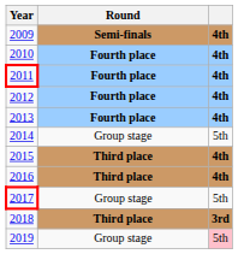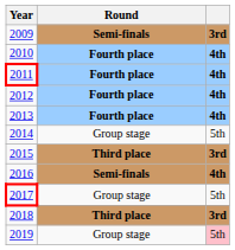2009 | column 3: 4th -> 3rd
2015 | column 3: 4th -> 3rd
2016 | Round: Third place -> Semi-finals
